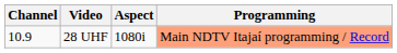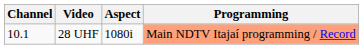28 UHF | Channel: 10.9 -> 10.1
